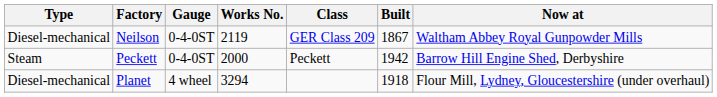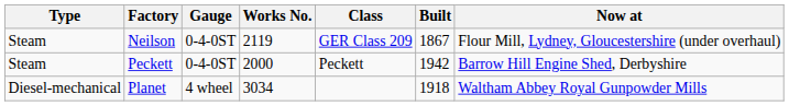Neilson | Type: Diesel-mechanical -> Steam
Neilson | Now at: Waltham Abbey Royal Gunpowder Mills -> Flour Mill, Lydney, Gloucestershire (under overhaul)
Planet | Works No.: 3294 -> 3034
Planet | Now at: Flour Mill, Lydney, Gloucestershire (under overhaul) -> Waltham Abbey Royal Gunpowder Mills
